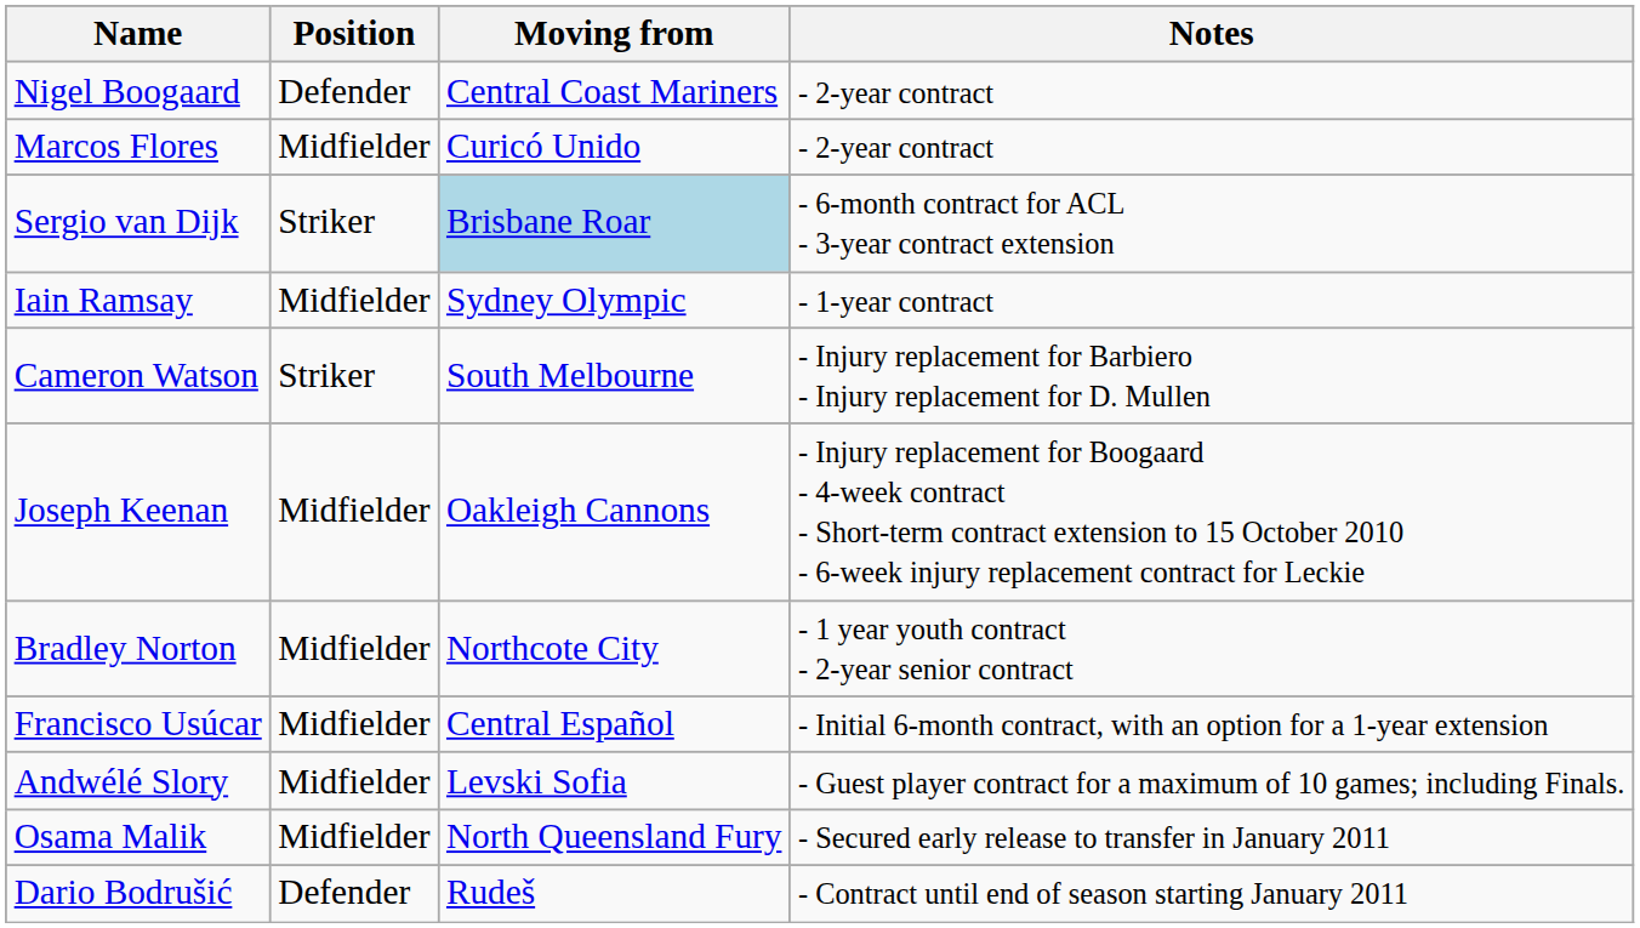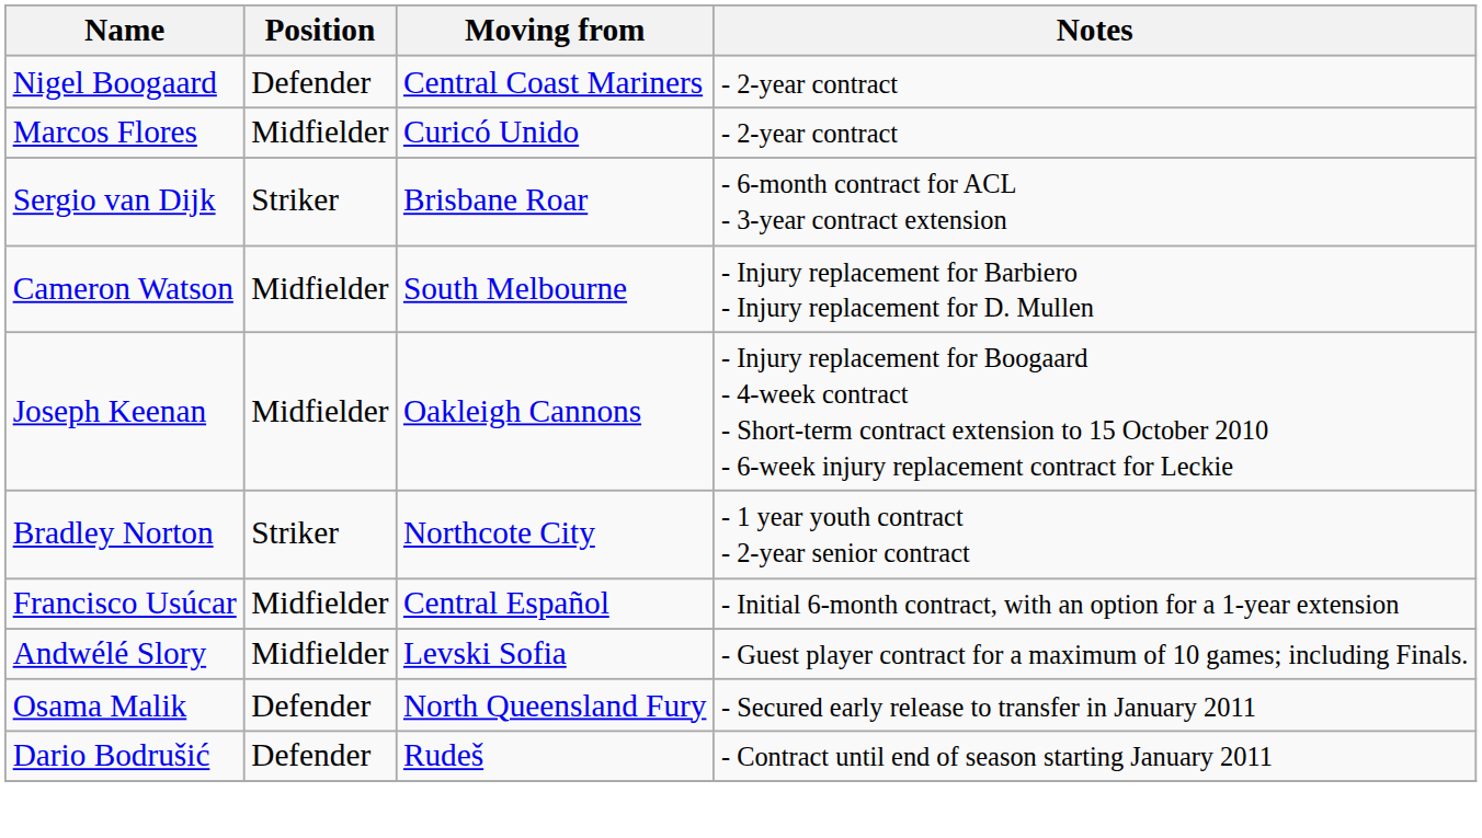Sergio van Dijk | Moving from: lightblue background -> no background
- row: Iain Ramsay | Midfielder | Sydney Olympic | - 1-year contract
Cameron Watson | Position: Striker -> Midfielder
Bradley Norton | Position: Midfielder -> Striker
Osama Malik | Position: Midfielder -> Defender
